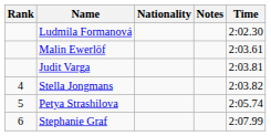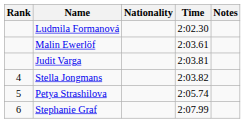columns swapped: Time <-> Notes
